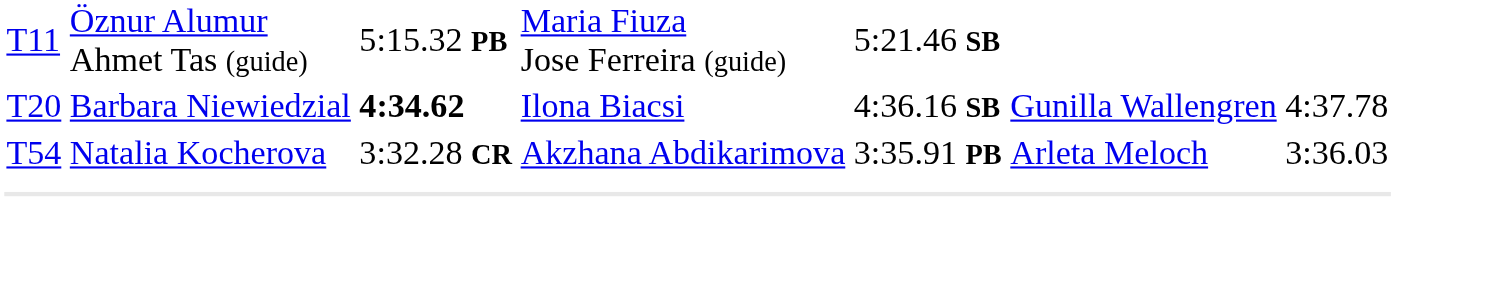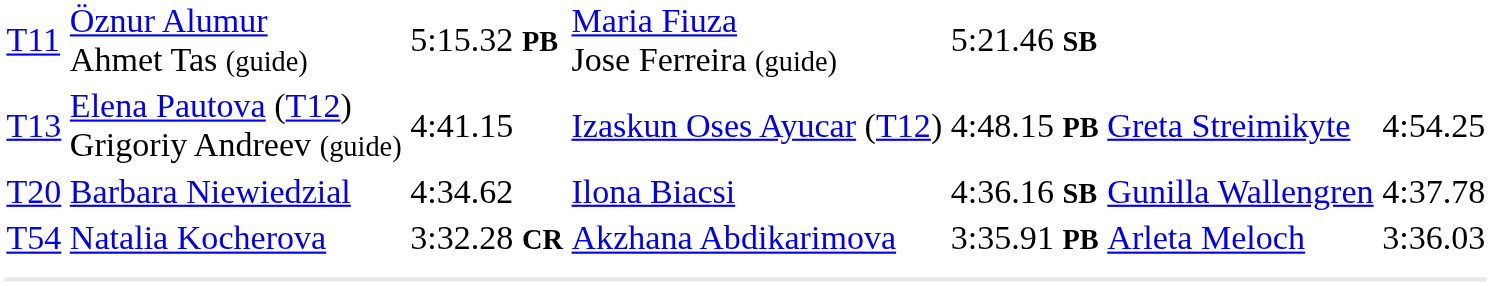+ row: T13 | Elena Pautova (T12) Grigoriy Andreev (guide) | 4:41.15 | Izaskun Oses Ayucar (T12) | 4:48.15 PB | Greta Streimikyte | 4:54.25
T20 | column 3: bold -> normal
